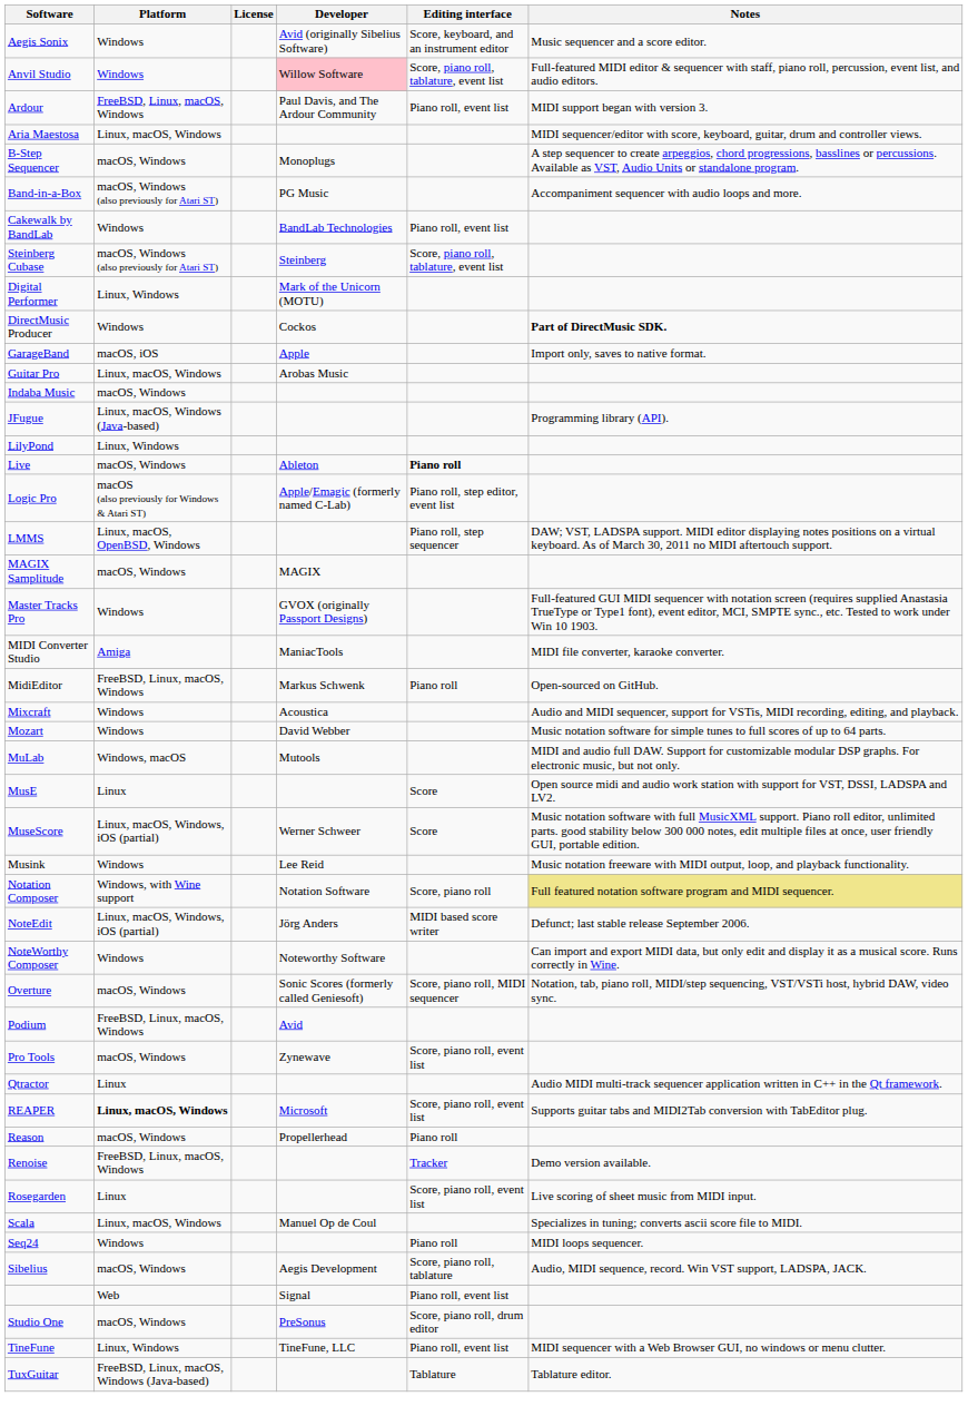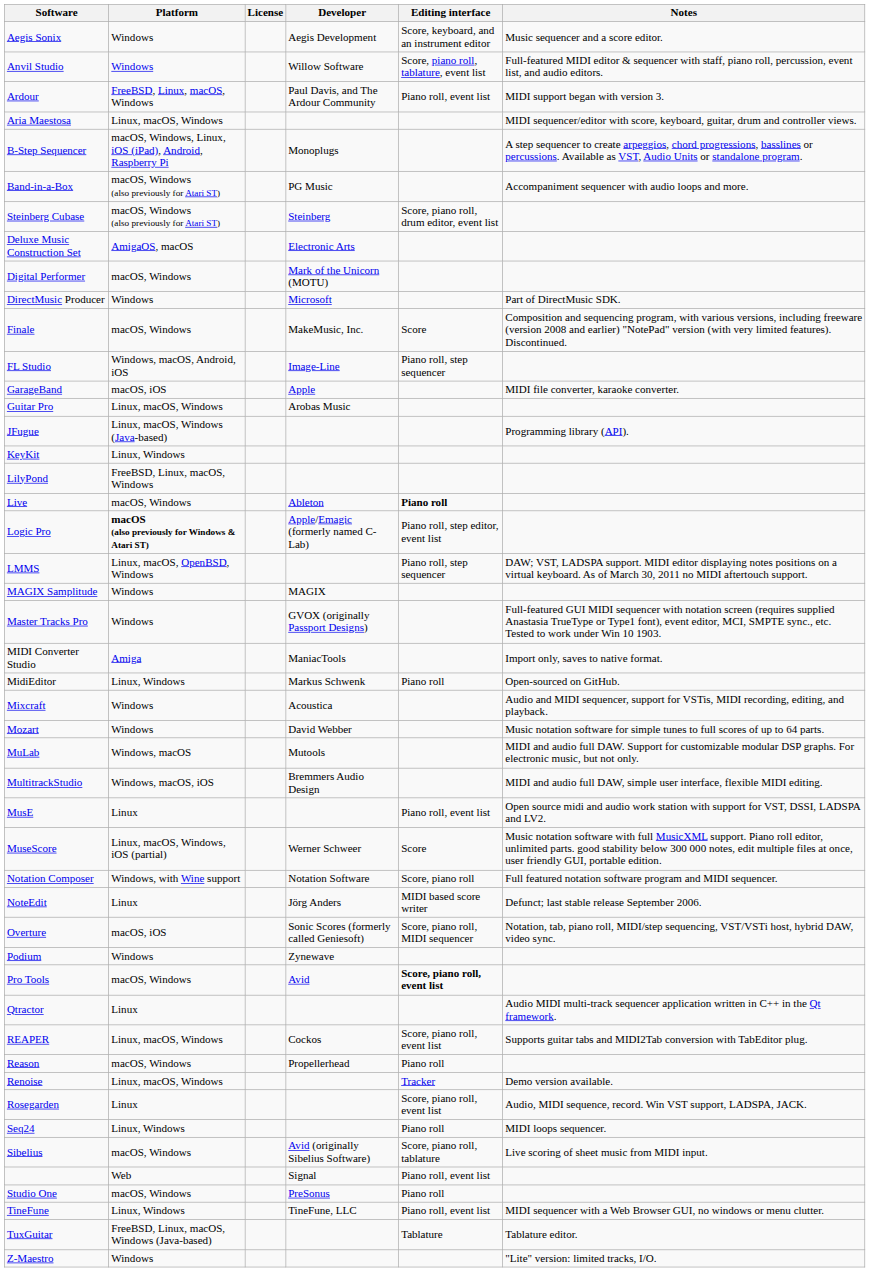Aegis Sonix | Developer: Avid (originally Sibelius Software) -> Aegis Development
Anvil Studio | Developer: pink background -> no background
B-Step Sequencer | Platform: macOS, Windows -> macOS, Windows, Linux, iOS (iPad), Android, Raspberry Pi
- row: Cakewalk by BandLab | Windows | BandLab Technologies | Piano roll, event list
Steinberg Cubase | Editing interface: Score, piano roll, tablature, event list -> Score, piano roll, drum editor, event list
+ row: Deluxe Music Construction Set | AmigaOS, macOS | Electronic Arts
Digital Performer | Platform: Linux, Windows -> macOS, Windows
DirectMusic Producer | Developer: Cockos -> Microsoft
DirectMusic Producer | Notes: bold -> normal
+ row: Finale | macOS, Windows | MakeMusic, Inc. | Score | Composition and sequencing program, with various versions, including freeware (version 2008 and earlier) "NotePad" version (with very limited features). Discontinued.
+ row: FL Studio | Windows, macOS, Android, iOS | Image-Line | Piano roll, step sequencer
GarageBand | Notes: Import only, saves to native format. -> MIDI file converter, karaoke converter.
- row: Indaba Music | macOS, Windows
+ row: KeyKit | Linux, Windows
LilyPond | Platform: Linux, Windows -> FreeBSD, Linux, macOS, Windows
Logic Pro | Platform: normal -> bold
MAGIX Samplitude | Platform: macOS, Windows -> Windows
MIDI Converter Studio | Notes: MIDI file converter, karaoke converter. -> Import only, saves to native format.
MidiEditor | Platform: FreeBSD, Linux, macOS, Windows -> Linux, Windows
+ row: MultitrackStudio | Windows, macOS, iOS | Bremmers Audio Design | MIDI and audio full DAW, simple user interface, flexible MIDI editing.
MusE | Editing interface: Score -> Piano roll, event list
- row: Musink | Windows | Lee Reid | Music notation freeware with MIDI output, loop, and playback functionality.
Notation Composer | Notes: khaki background -> no background
NoteEdit | Platform: Linux, macOS, Windows, iOS (partial) -> Linux
- row: NoteWorthy Composer | Windows | Noteworthy Software | Can import and export MIDI data, but only edit and display it as a musical score. Runs correctly in Wine.
Overture | Platform: macOS, Windows -> macOS, iOS
Podium | Platform: FreeBSD, Linux, macOS, Windows -> Windows
Podium | Developer: Avid -> Zynewave
Pro Tools | Developer: Zynewave -> Avid
Pro Tools | Editing interface: normal -> bold
REAPER | Platform: bold -> normal
REAPER | Developer: Microsoft -> Cockos
Renoise | Platform: FreeBSD, Linux, macOS, Windows -> Linux, macOS, Windows
Rosegarden | Notes: Live scoring of sheet music from MIDI input. -> Audio, MIDI sequence, record. Win VST support, LADSPA, JACK.
- row: Scala | Linux, macOS, Windows | Manuel Op de Coul | Specializes in tuning; converts ascii score file to MIDI.
Seq24 | Platform: Windows -> Linux, Windows
Sibelius | Developer: Aegis Development -> Avid (originally Sibelius Software)
Sibelius | Notes: Audio, MIDI sequence, record. Win VST support, LADSPA, JACK. -> Live scoring of sheet music from MIDI input.
Studio One | Editing interface: Score, piano roll, drum editor -> Piano roll
+ row: Z-Maestro | Windows | "Lite" version: limited tracks, I/O.
